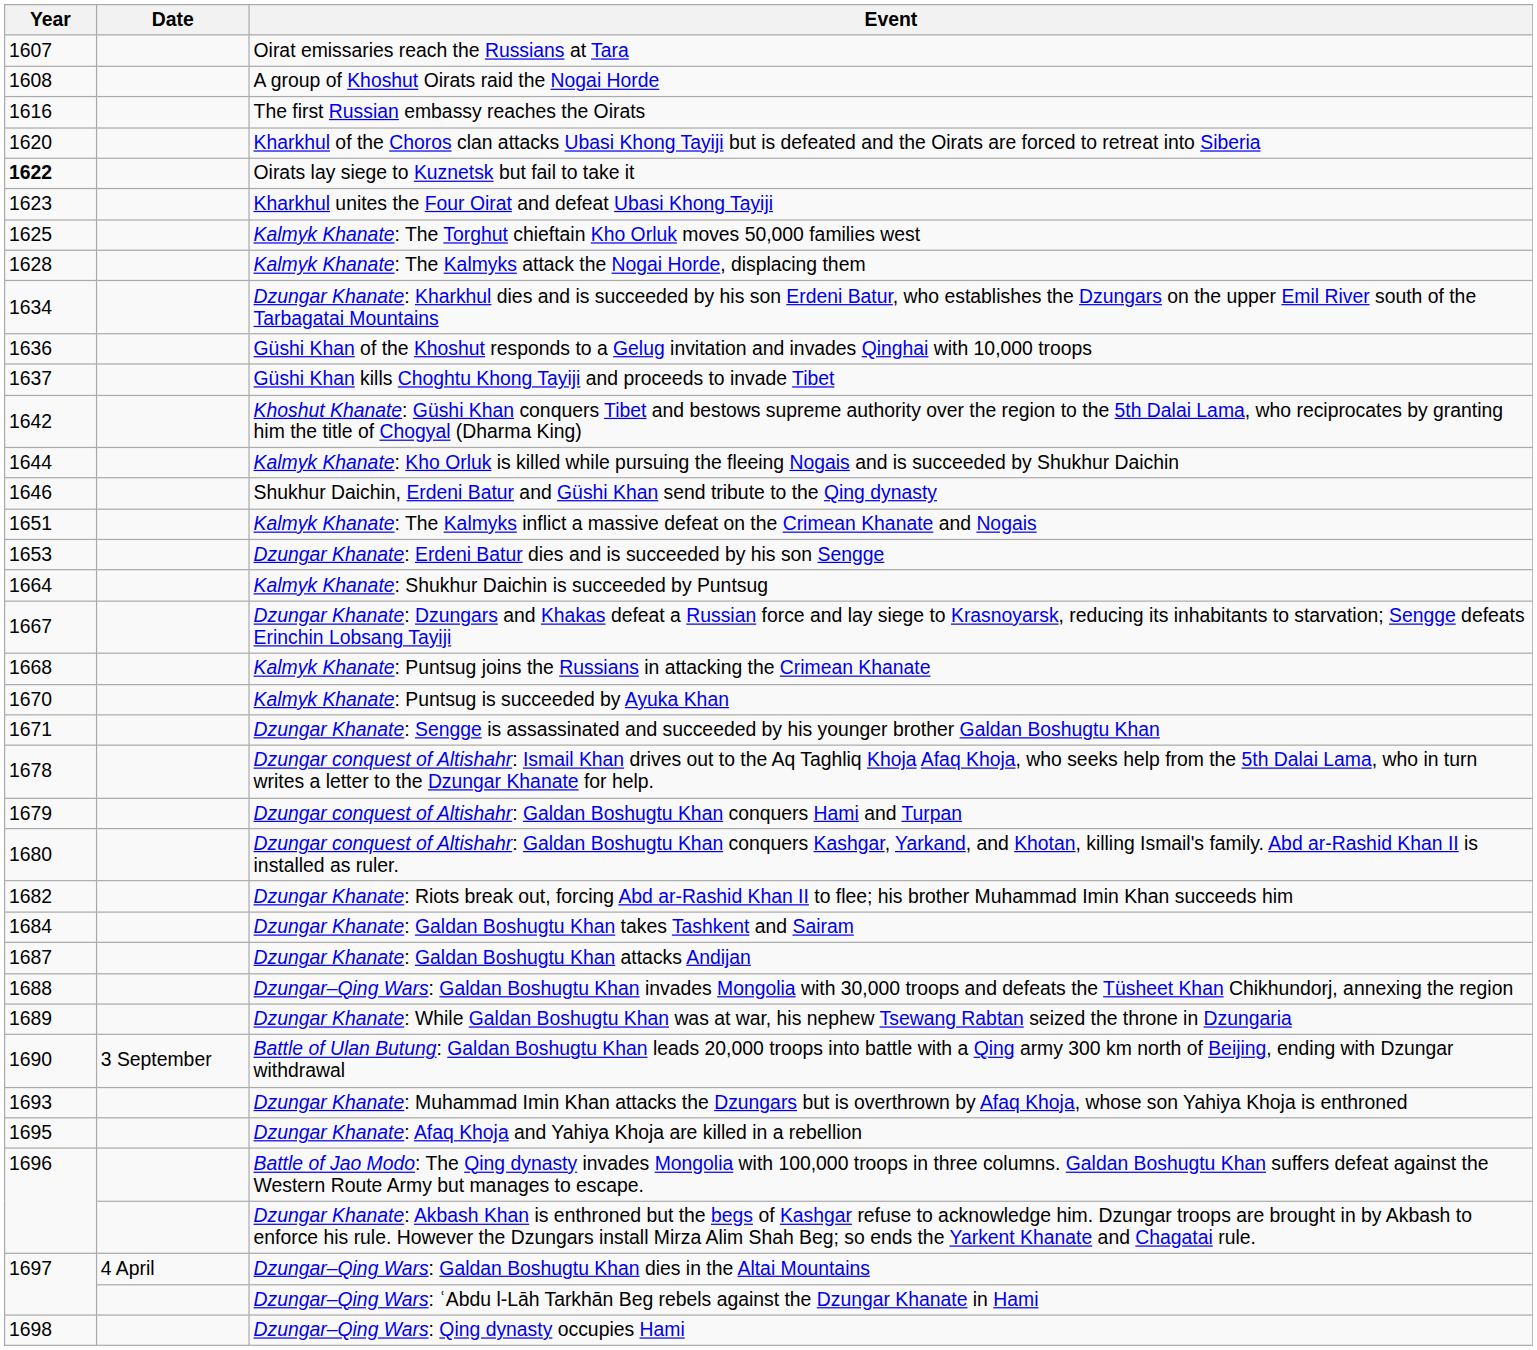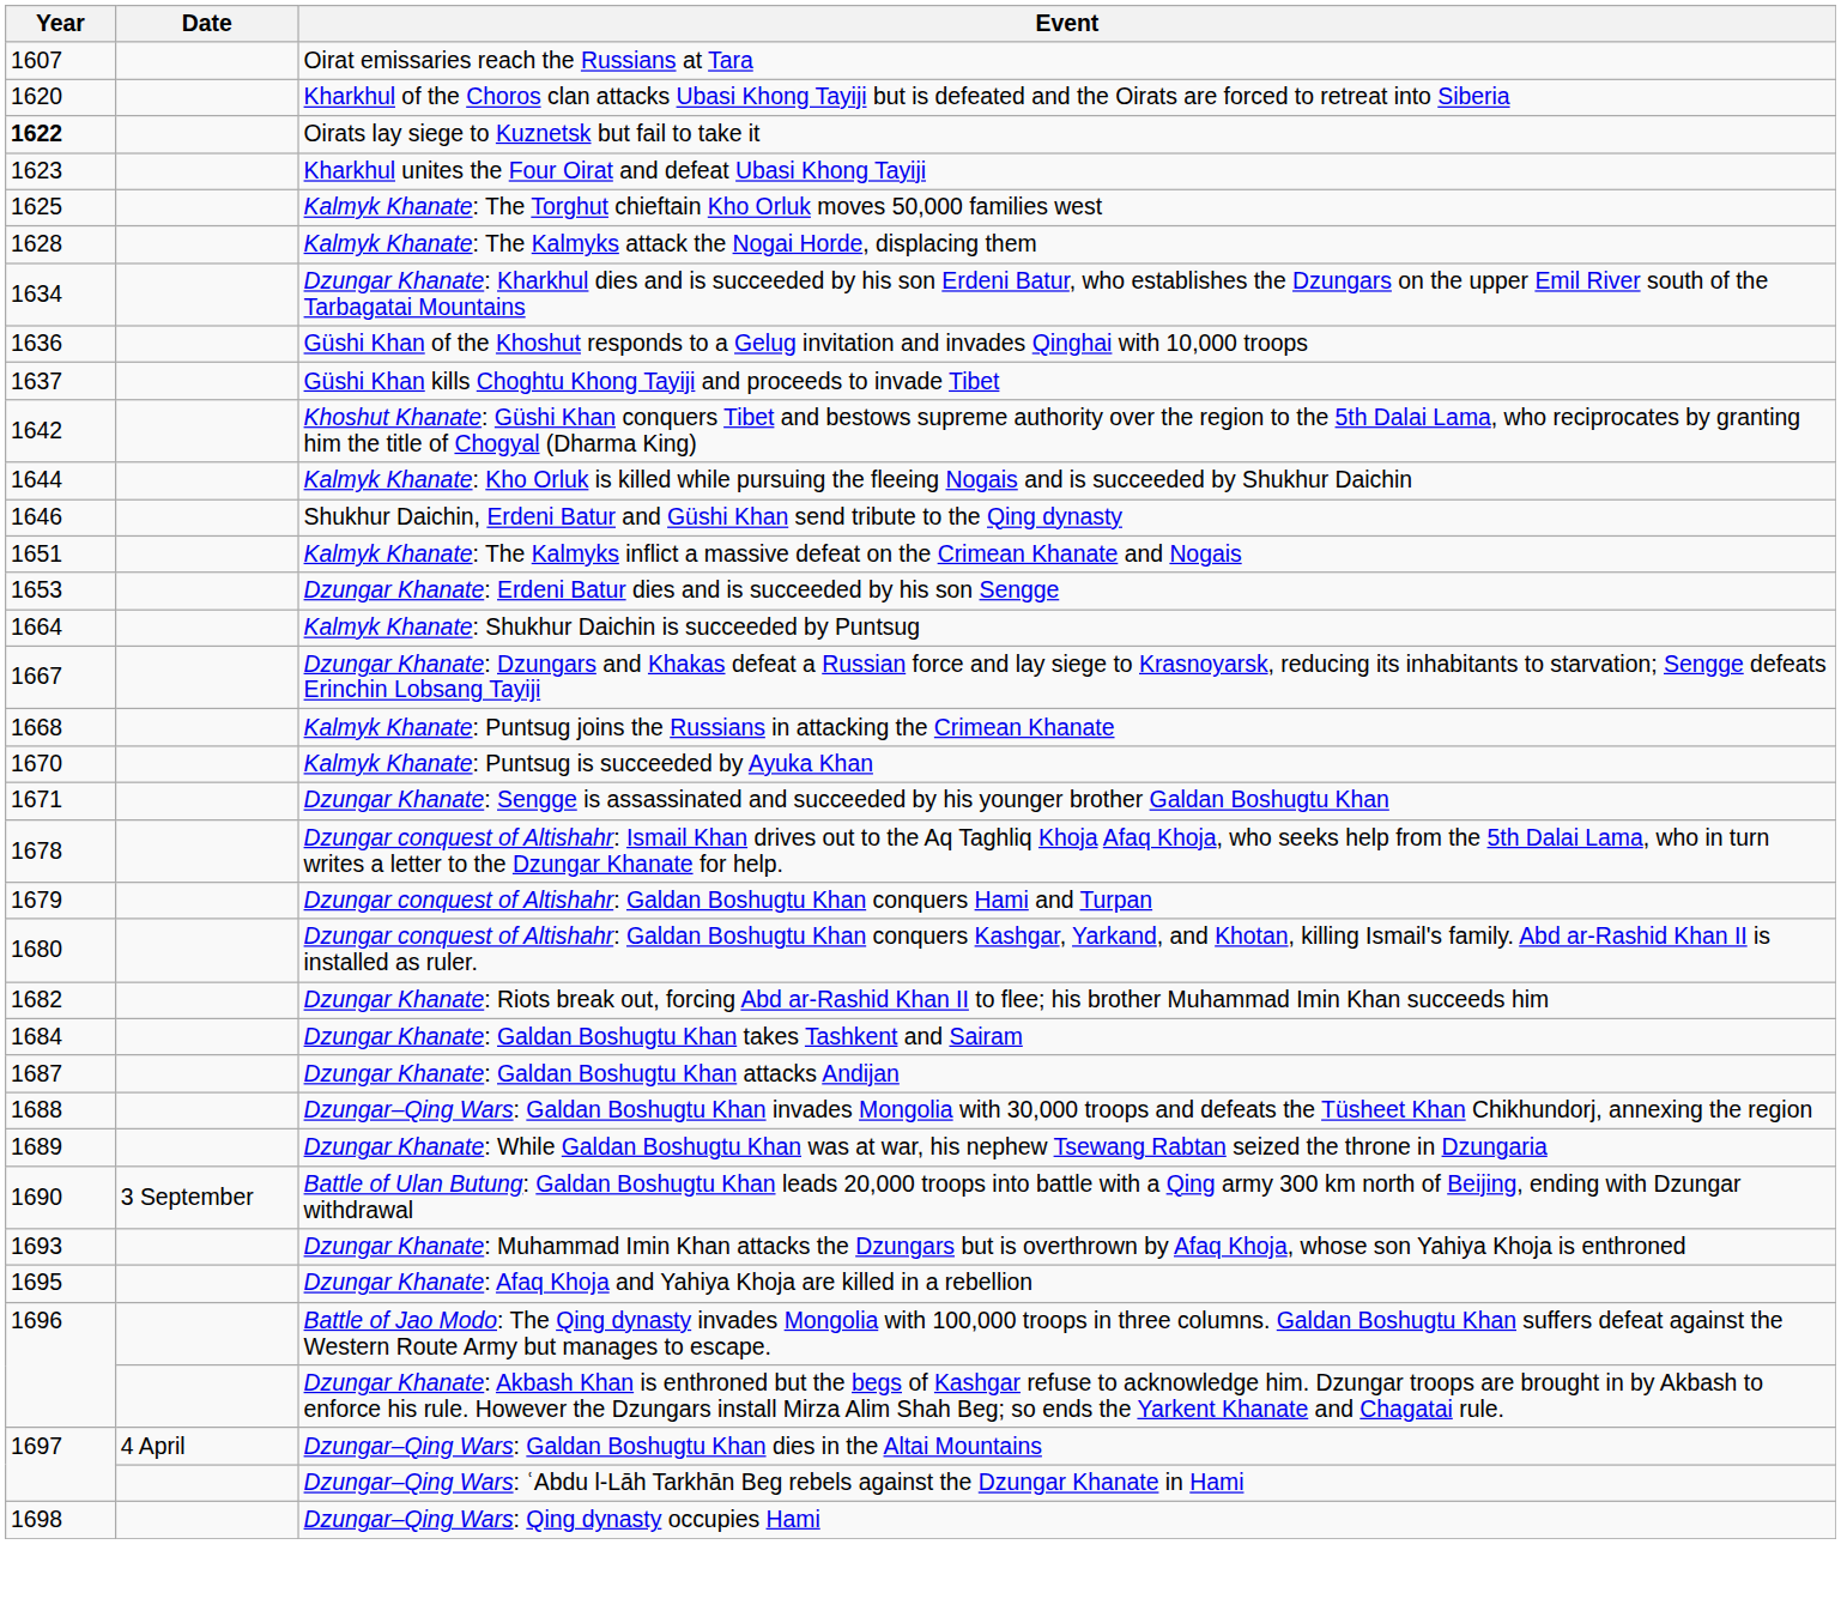- row: 1608 | A group of Khoshut Oirats raid the Nogai Horde
- row: 1616 | The first Russian embassy reaches the Oirats
